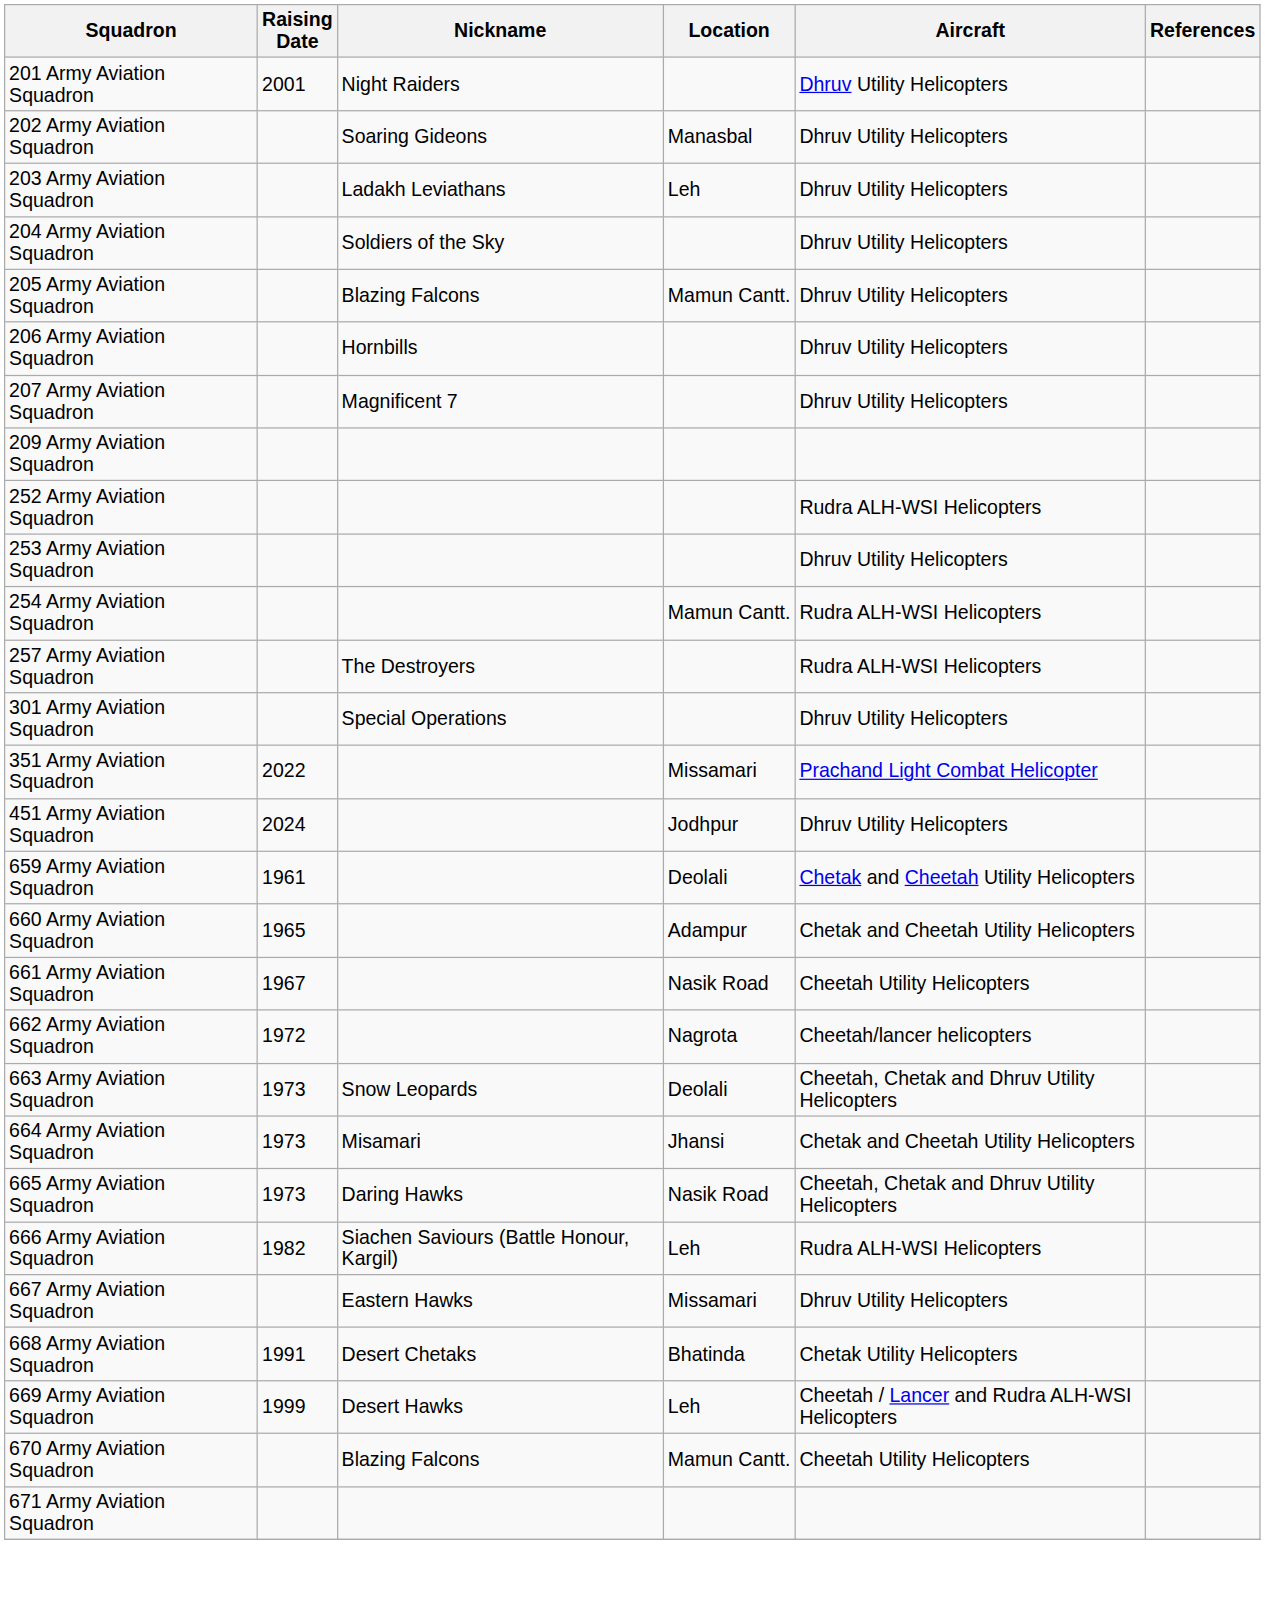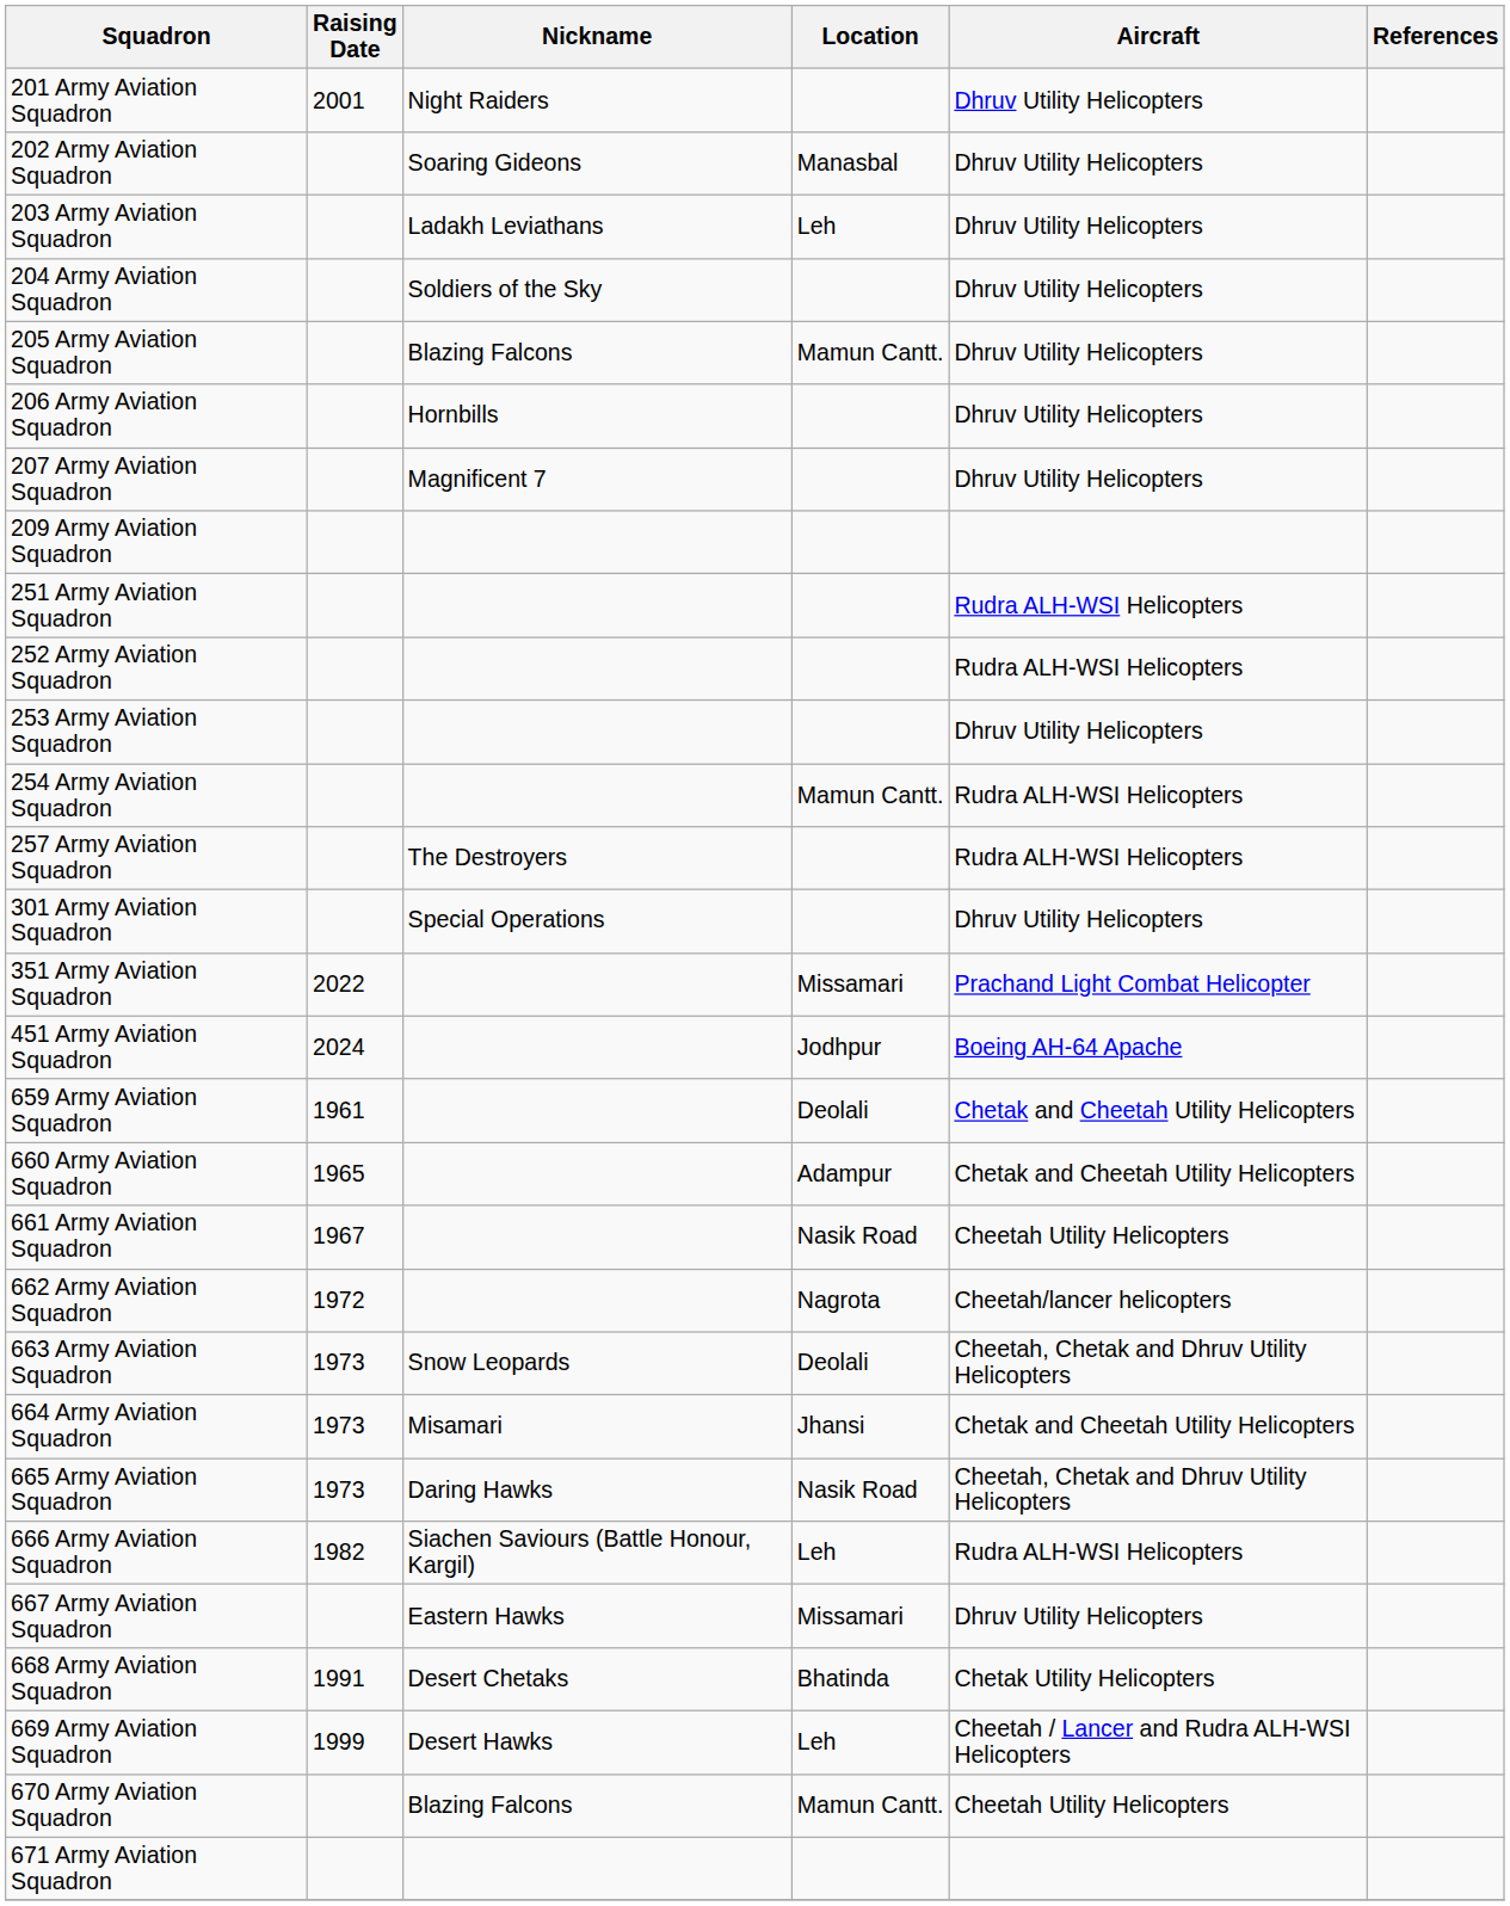+ row: 251 Army Aviation Squadron | Rudra ALH-WSI Helicopters
451 Army Aviation Squadron | Aircraft: Dhruv Utility Helicopters -> Boeing AH-64 Apache
